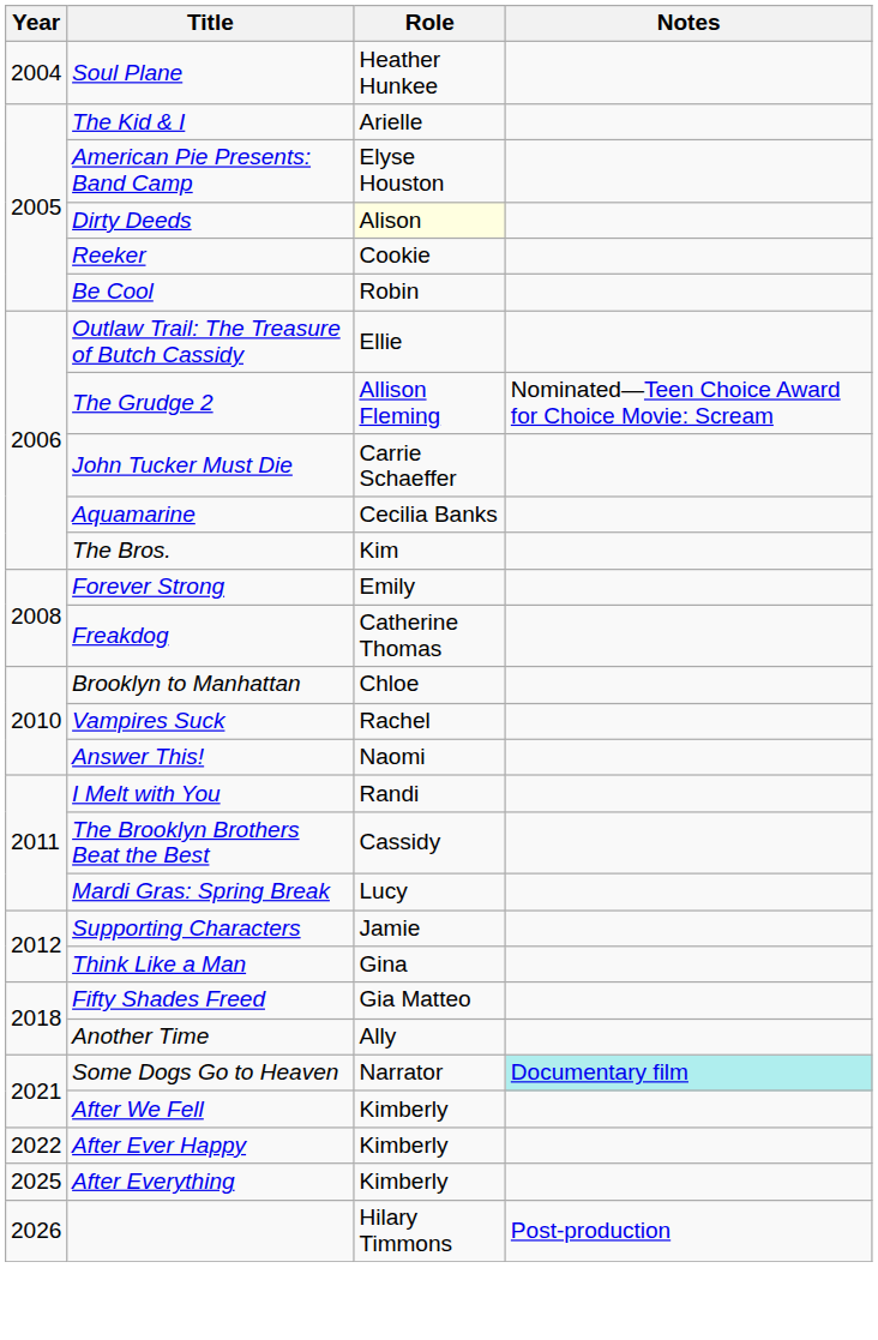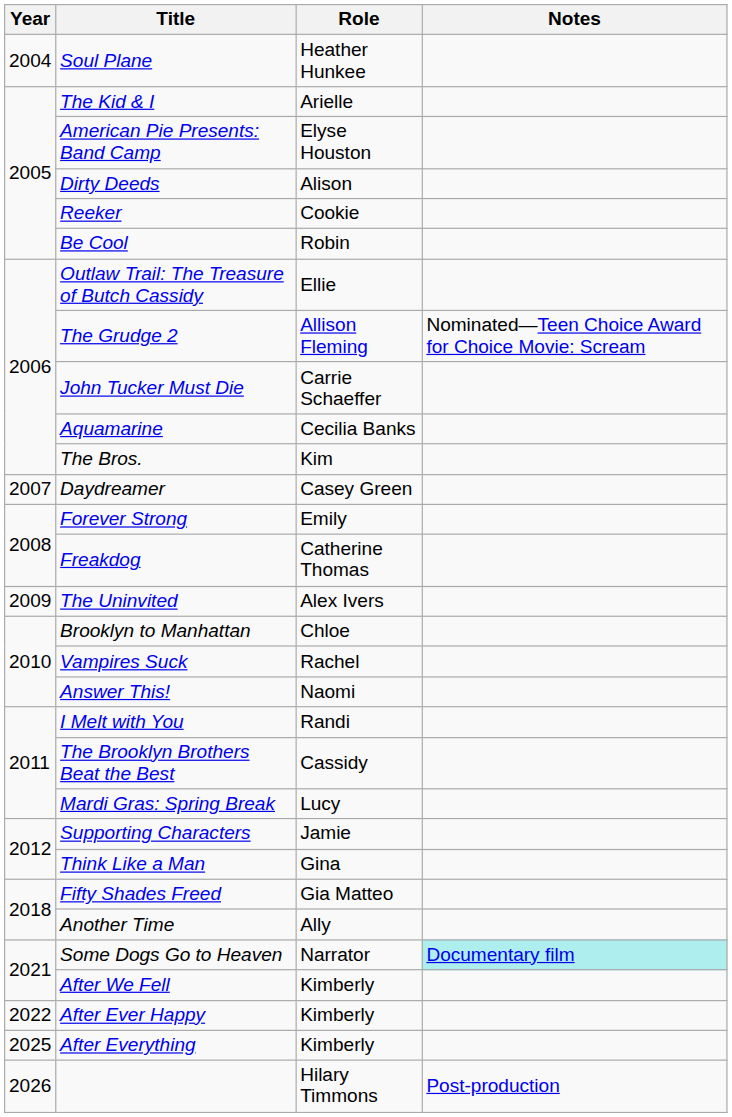Dirty Deeds | Role: lightyellow background -> no background
+ row: 2007 | Daydreamer | Casey Green
+ row: 2009 | The Uninvited | Alex Ivers
